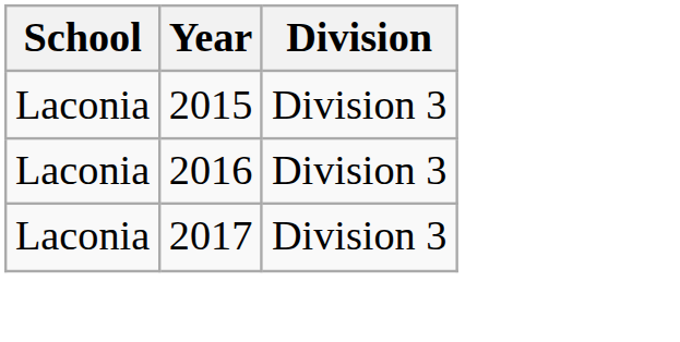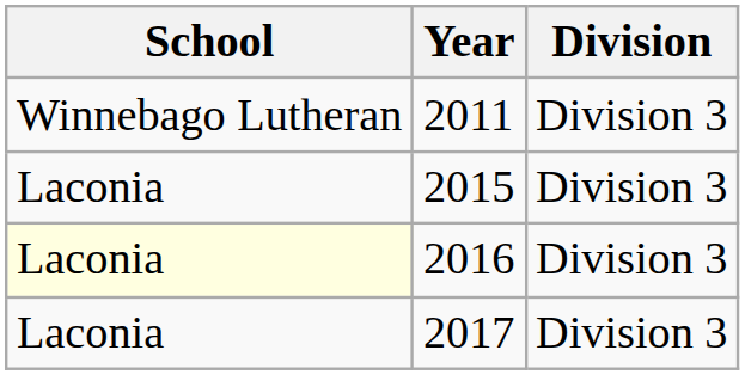+ row: Winnebago Lutheran | 2011 | Division 3
2016 | School: no background -> lightyellow background
